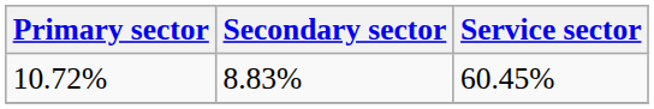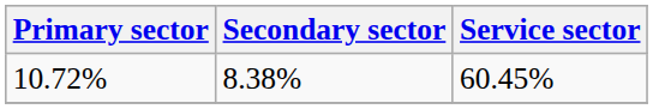10.72% | Secondary sector: 8.83% -> 8.38%
